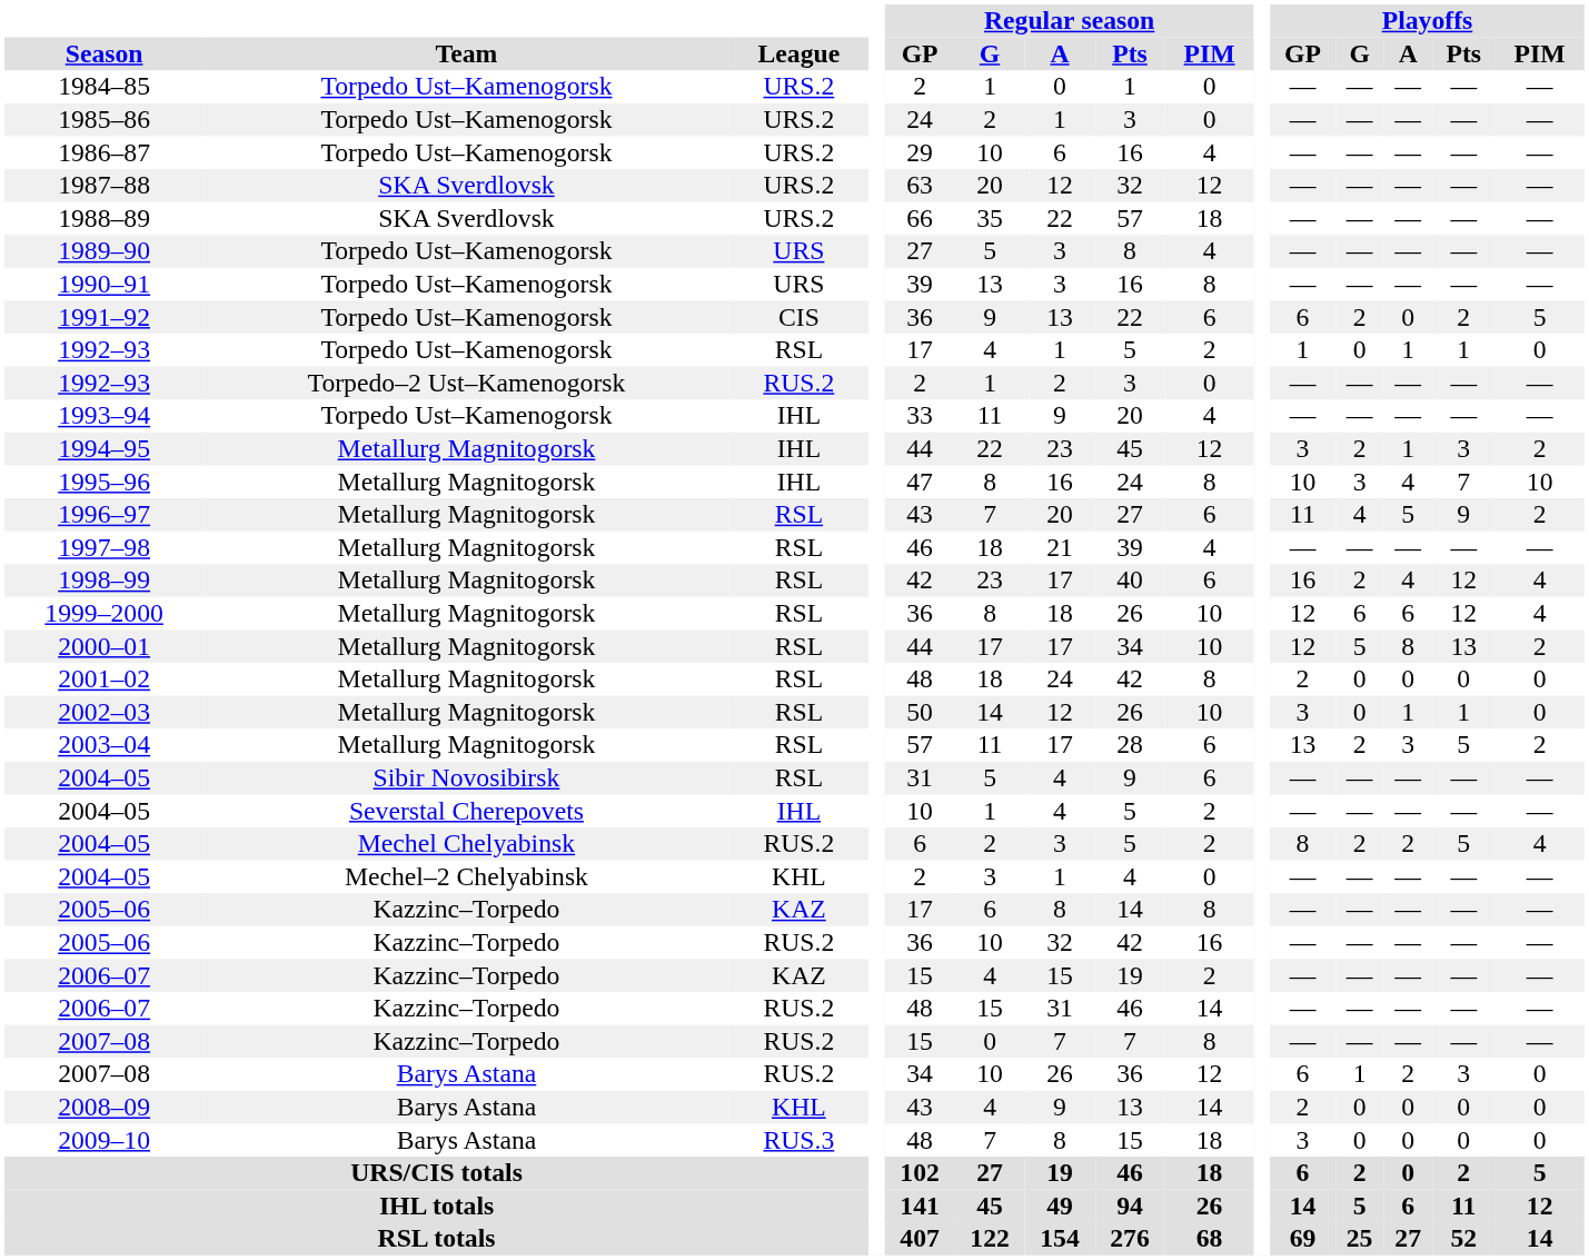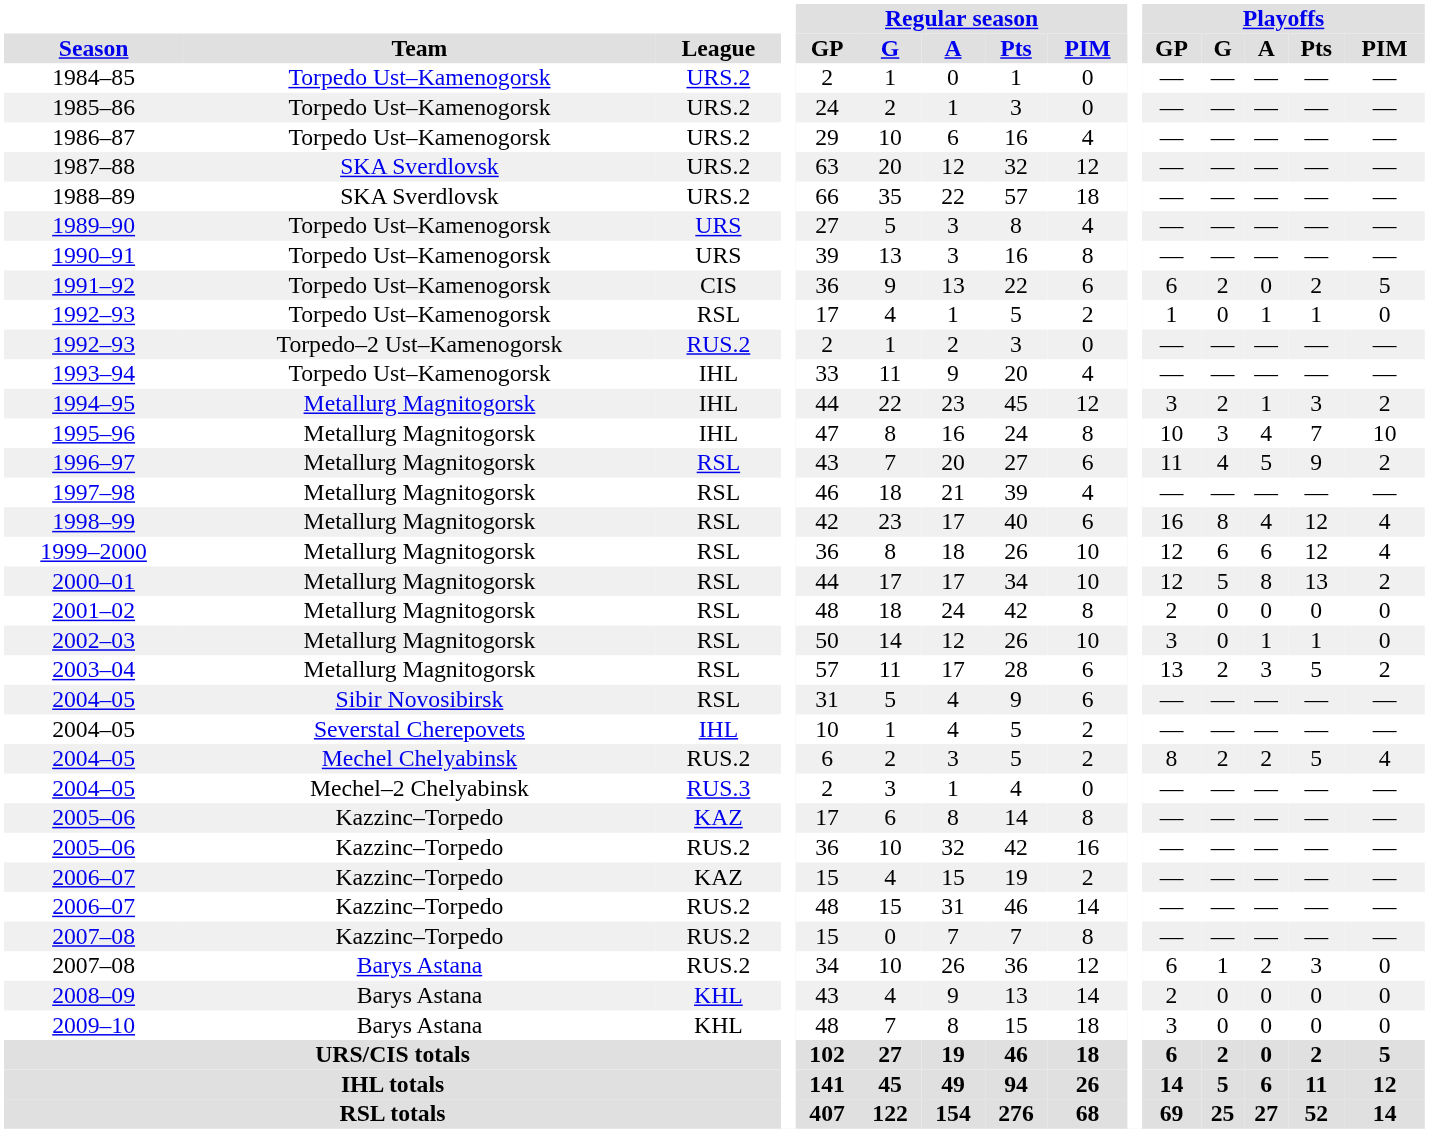1998–99 | Playoffs / G: 2 -> 8
2004–05 / Mechel–2 Chelyabinsk | League: KHL -> RUS.3
2009–10 | League: RUS.3 -> KHL
